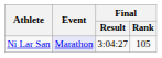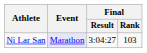Ni Lar San | Final / Rank: 105 -> 103
